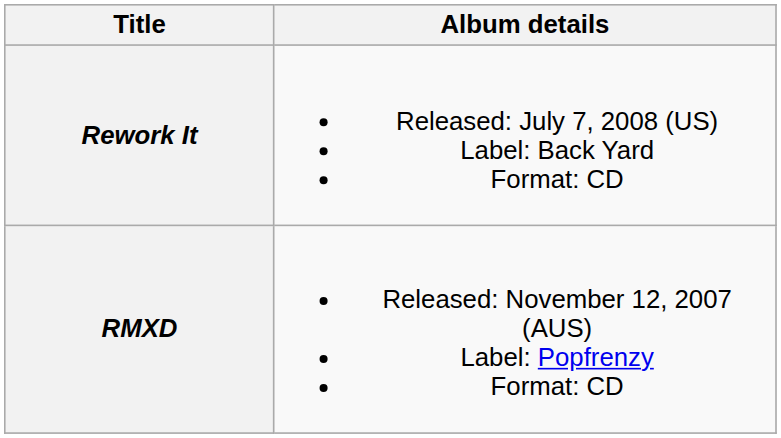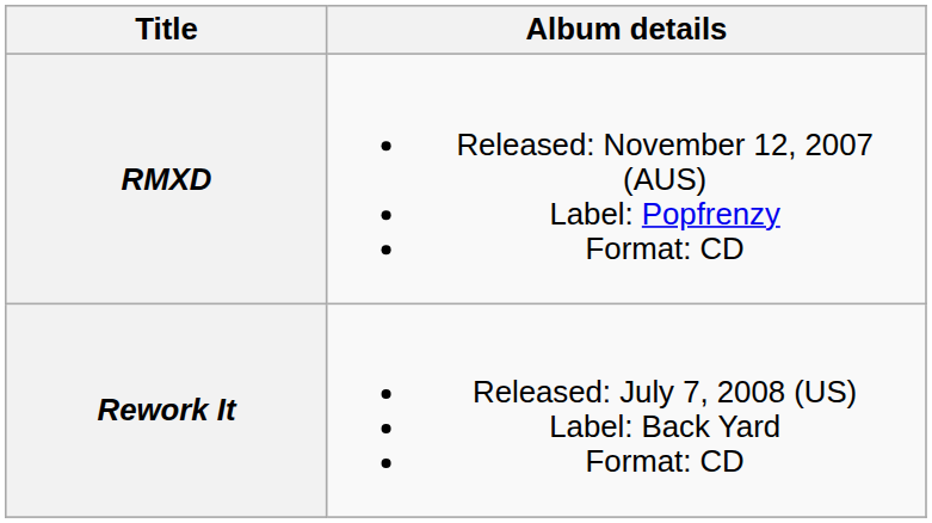rows swapped: RMXD <-> Rework It
